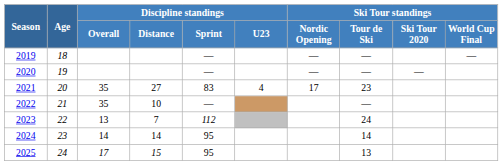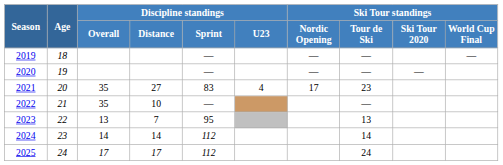2023 | Discipline standings / Sprint: 112 -> 95
2023 | Ski Tour standings / Tour de Ski: 24 -> 13
2024 | Discipline standings / Sprint: 95 -> 112
2025 | Discipline standings / Distance: 15 -> 17
2025 | Discipline standings / Sprint: 95 -> 112
2025 | Ski Tour standings / Tour de Ski: 13 -> 24
